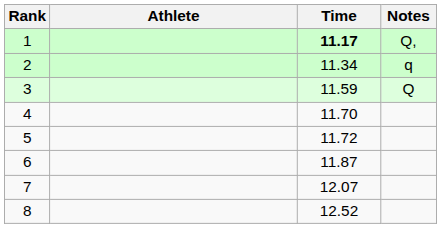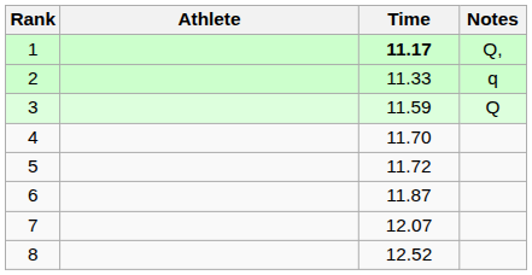2 | Time: 11.34 -> 11.33
